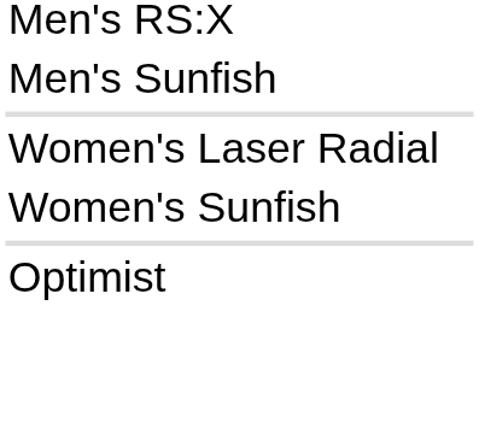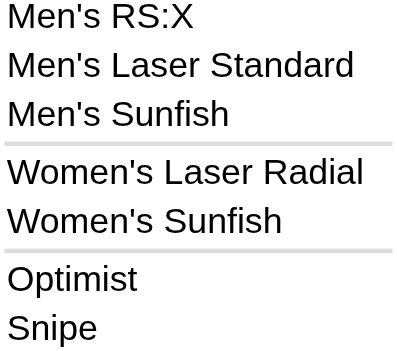+ row: Men's Laser Standard
+ row: Snipe
